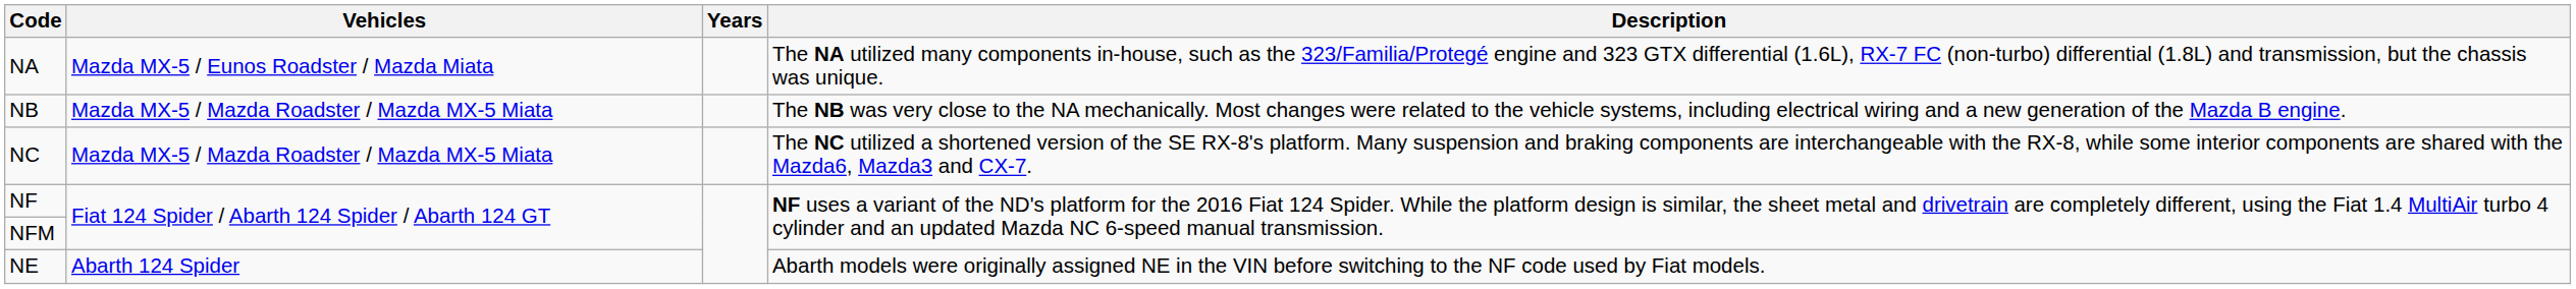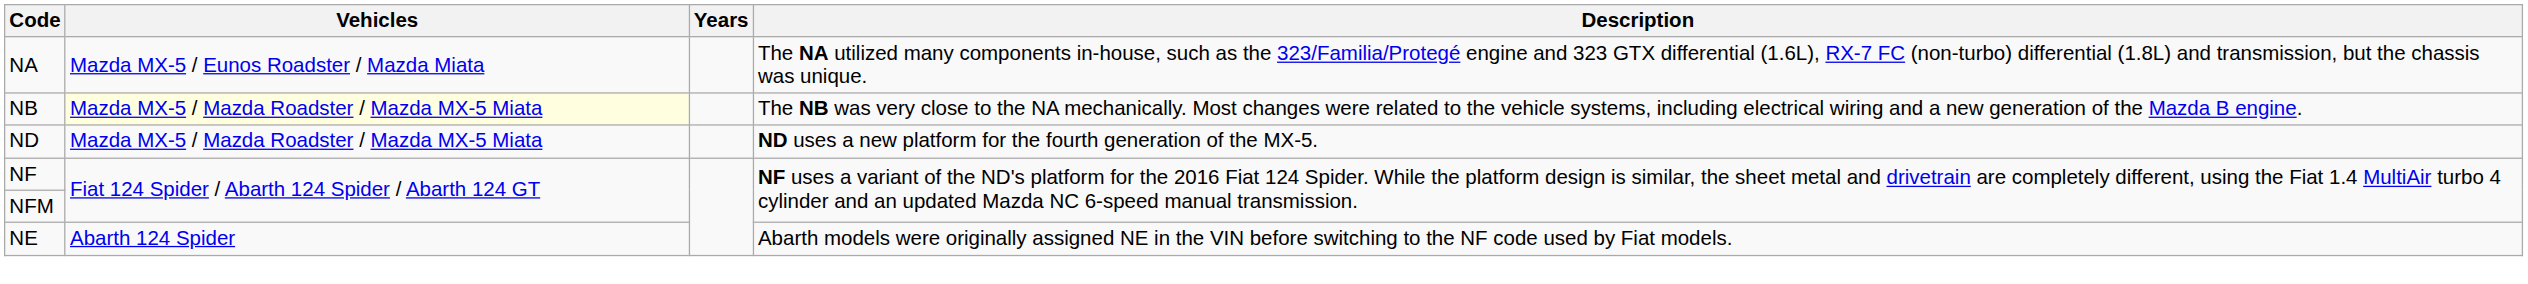NB | Vehicles: no background -> lightyellow background
- row: NC | Mazda MX-5 / Mazda Roadster / Mazda MX-5 Miata | The NC utilized a shortened version of the SE RX-8's platform. Many suspension and braking components are interchangeable with the RX-8, while some interior components are shared with the Mazda6, Mazda3 and CX-7.
+ row: ND | Mazda MX-5 / Mazda Roadster / Mazda MX-5 Miata | ND uses a new platform for the fourth generation of the MX-5.
